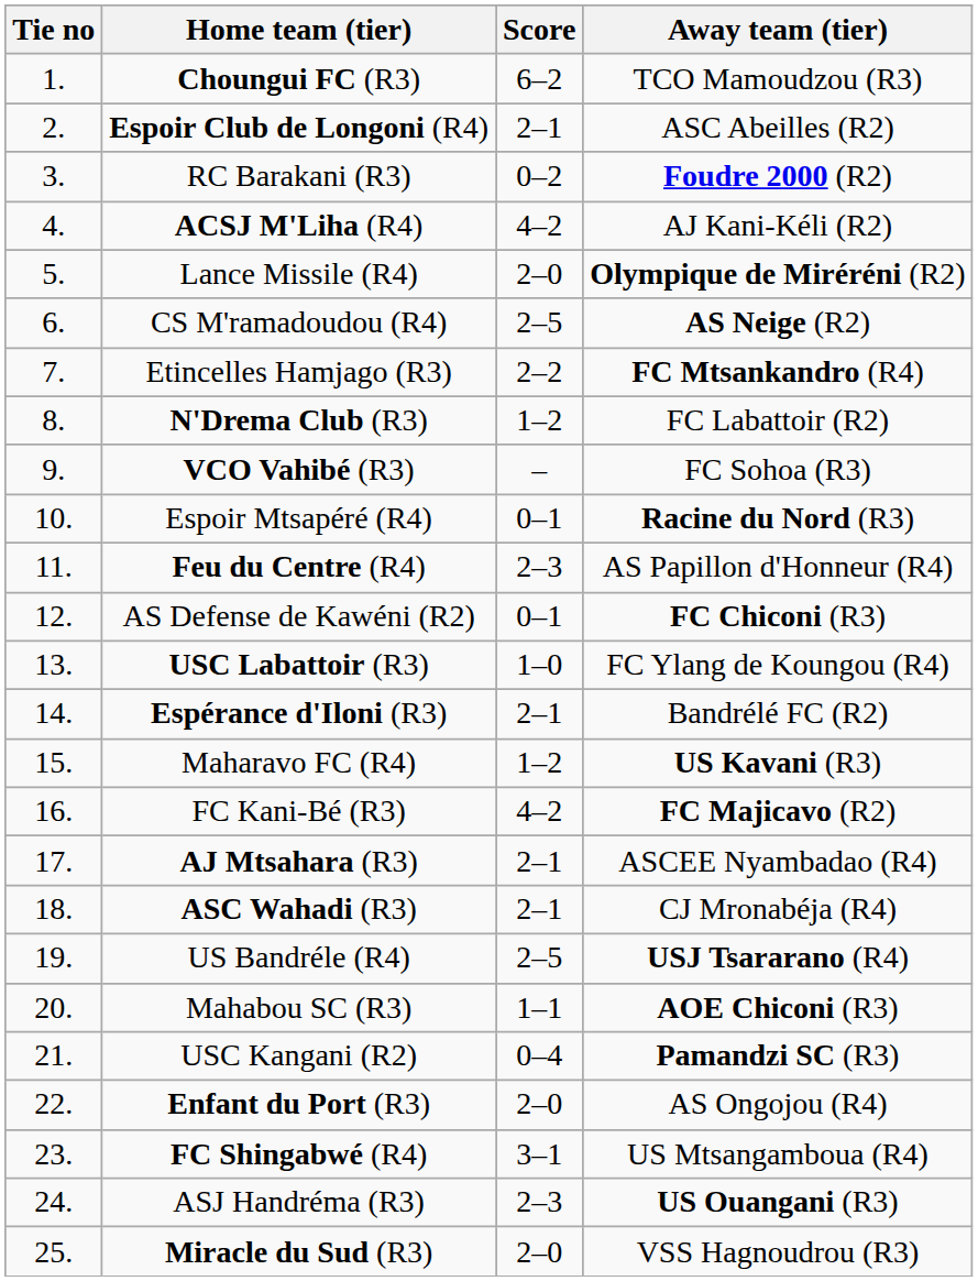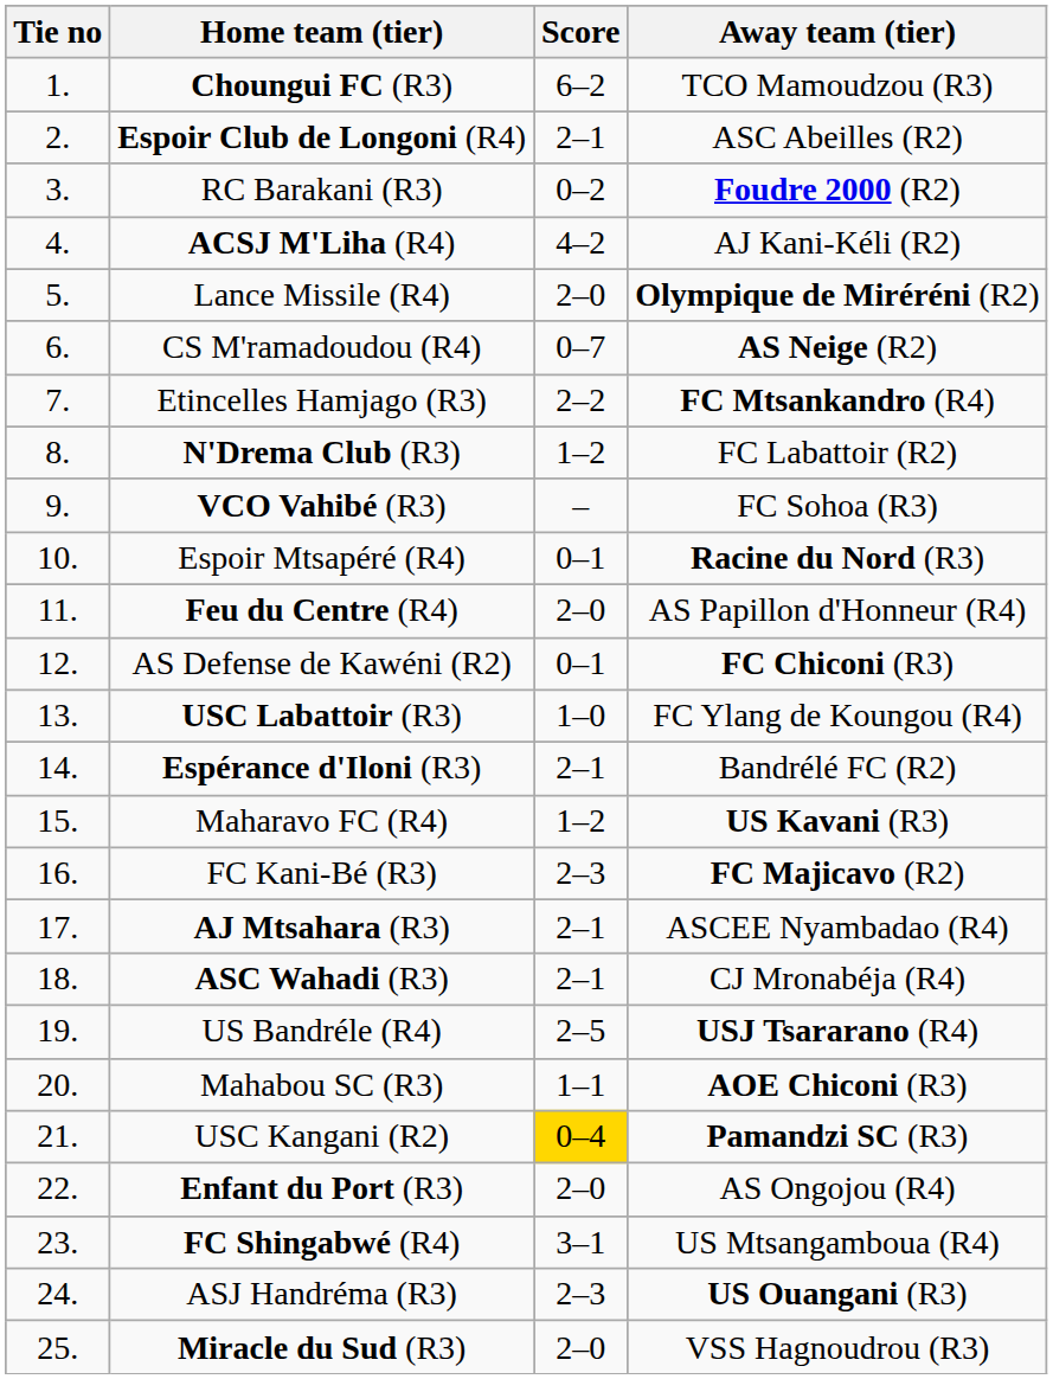CS M'ramadoudou (R4) | Score: 2–5 -> 0–7
Feu du Centre (R4) | Score: 2–3 -> 2–0
FC Kani-Bé (R3) | Score: 4–2 -> 2–3
USC Kangani (R2) | Score: no background -> gold background
